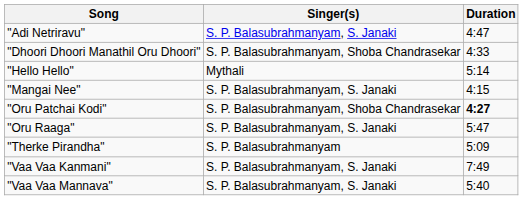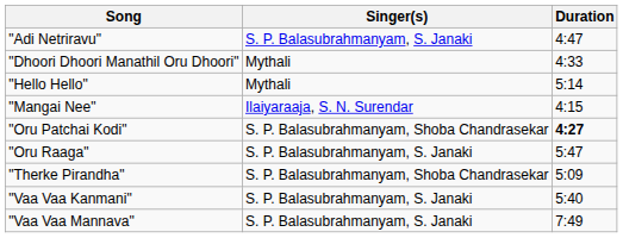"Dhoori Dhoori Manathil Oru Dhoori" | Singer(s): S. P. Balasubrahmanyam, Shoba Chandrasekar -> Mythali
"Mangai Nee" | Singer(s): S. P. Balasubrahmanyam, S. Janaki -> Ilaiyaraaja, S. N. Surendar
"Therke Pirandha" | Singer(s): S. P. Balasubrahmanyam -> S. P. Balasubrahmanyam, Shoba Chandrasekar
"Vaa Vaa Kanmani" | Duration: 7:49 -> 5:40
"Vaa Vaa Mannava" | Duration: 5:40 -> 7:49
